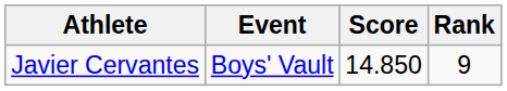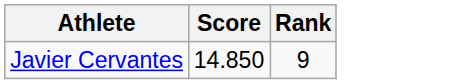- column: Event | Boys' Vault
